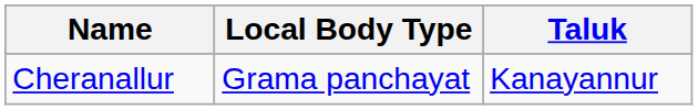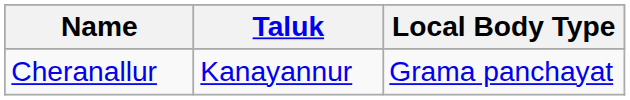columns swapped: Local Body Type <-> Taluk
